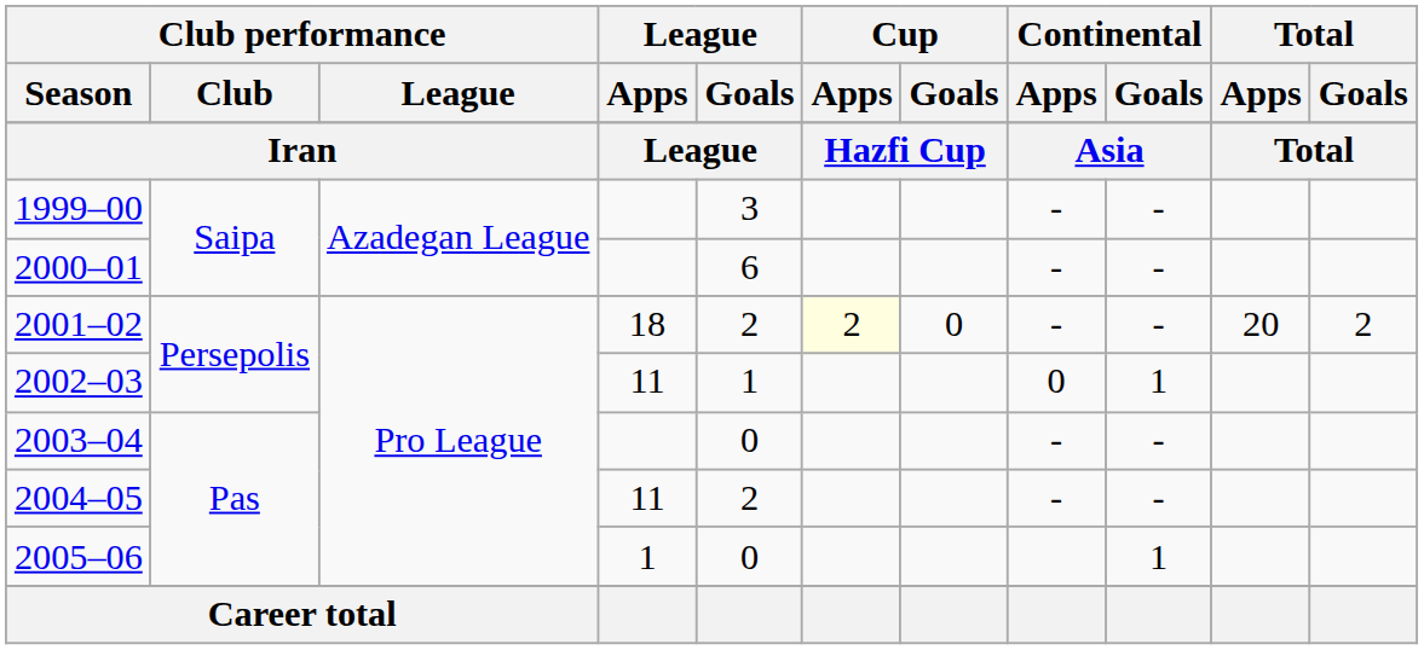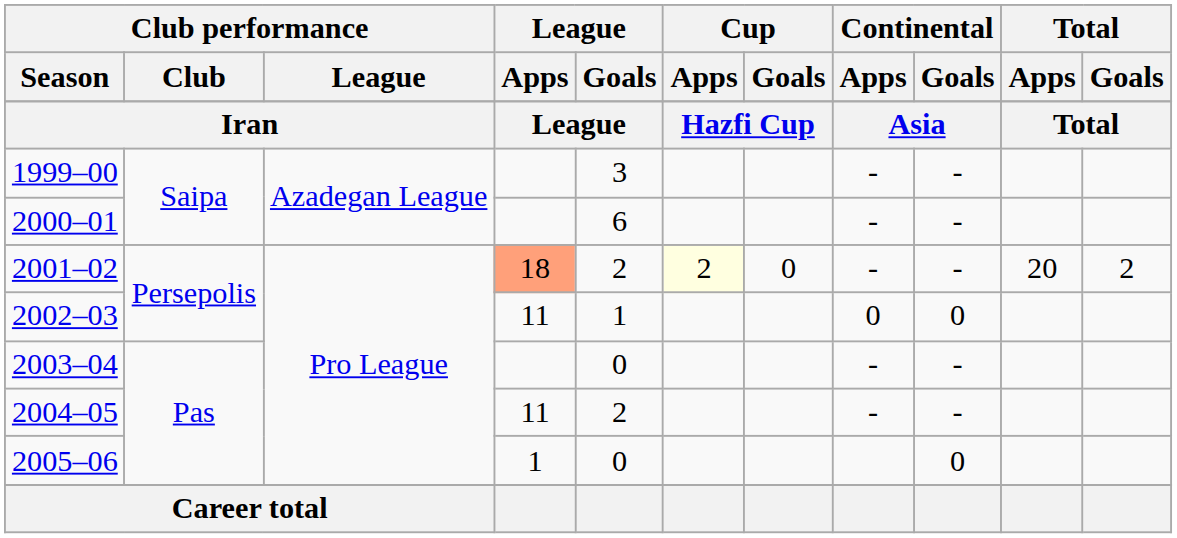2001–02 | League / Apps: no background -> lightsalmon background
2002–03 | Continental / Goals: 1 -> 0
2005–06 | Continental / Goals: 1 -> 0
